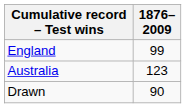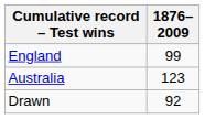Drawn | 1876–2009: 90 -> 92
